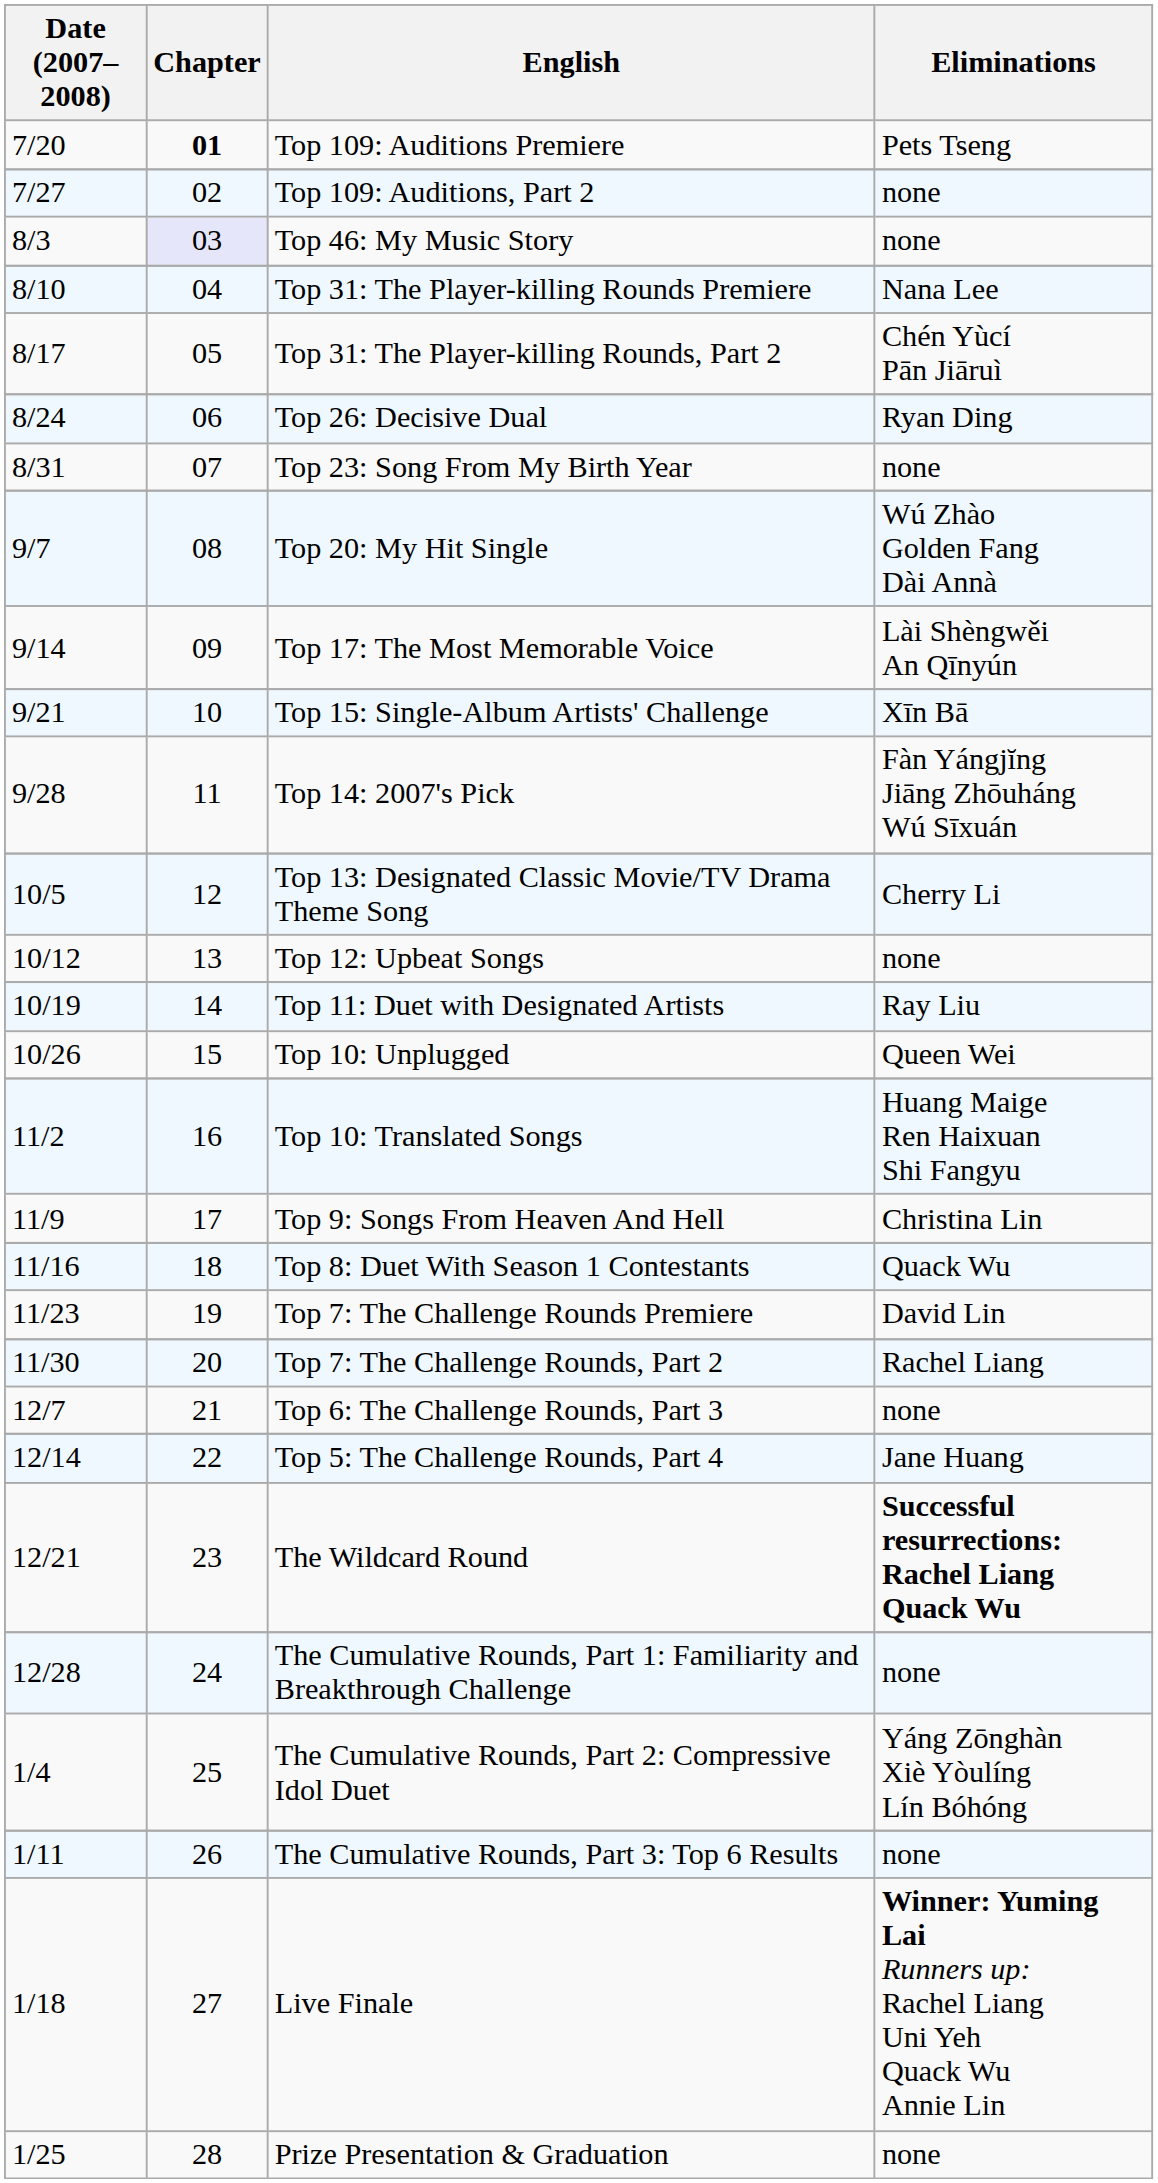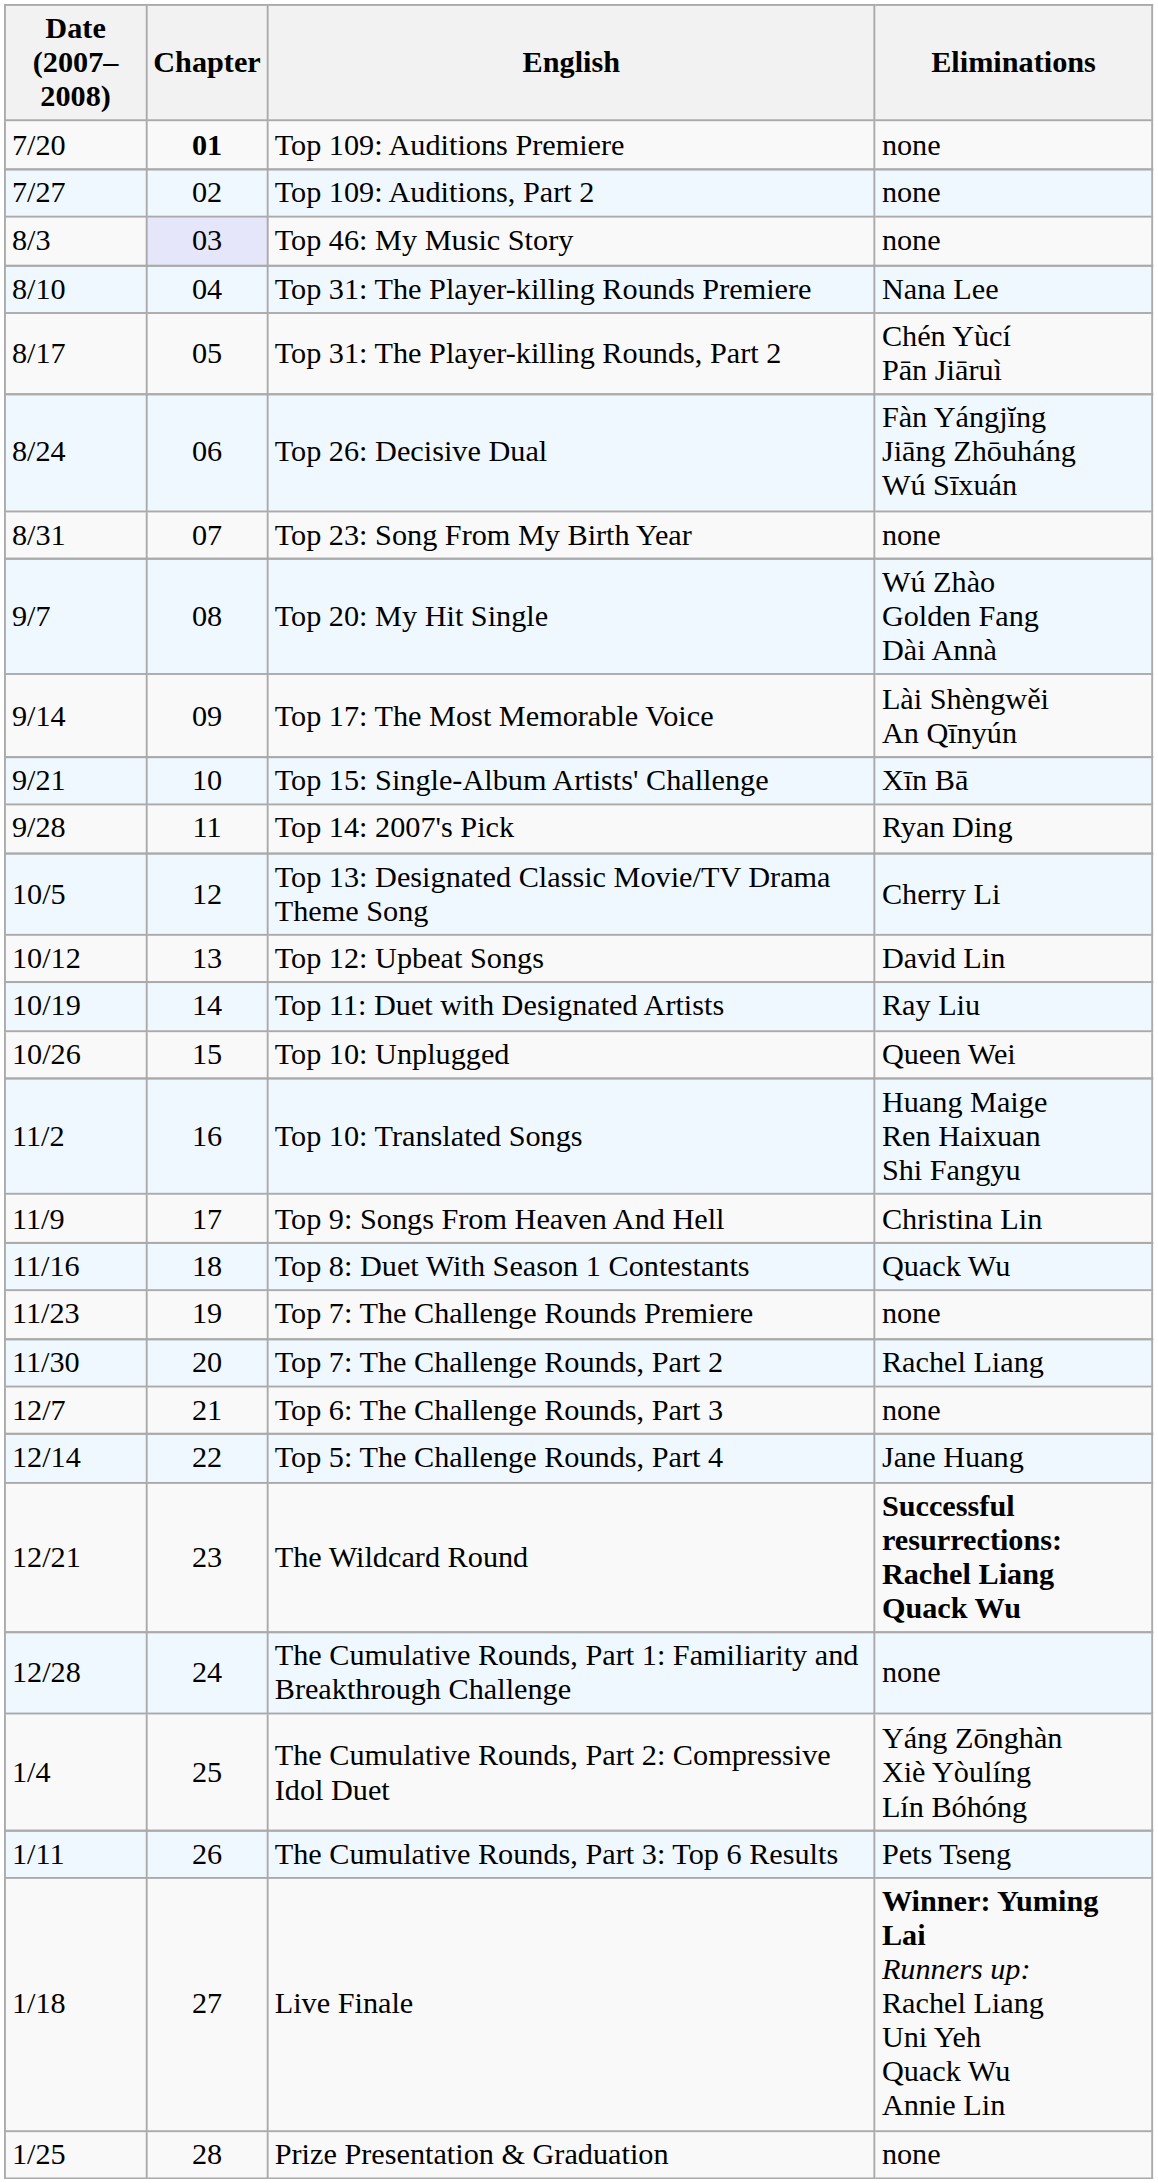Top 109: Auditions Premiere | Eliminations: Pets Tseng -> none
Top 26: Decisive Dual | Eliminations: Ryan Ding -> Fàn Yángjĭng Jiāng Zhōuháng Wú Sīxuán
Top 14: 2007's Pick | Eliminations: Fàn Yángjĭng Jiāng Zhōuháng Wú Sīxuán -> Ryan Ding
Top 12: Upbeat Songs | Eliminations: none -> David Lin
Top 7: The Challenge Rounds Premiere | Eliminations: David Lin -> none
The Cumulative Rounds, Part 3: Top 6 Results | Eliminations: none -> Pets Tseng
